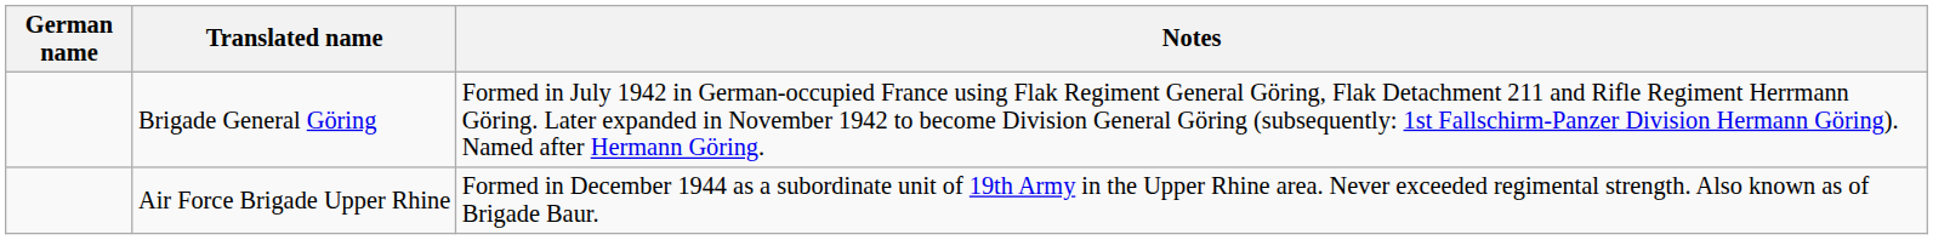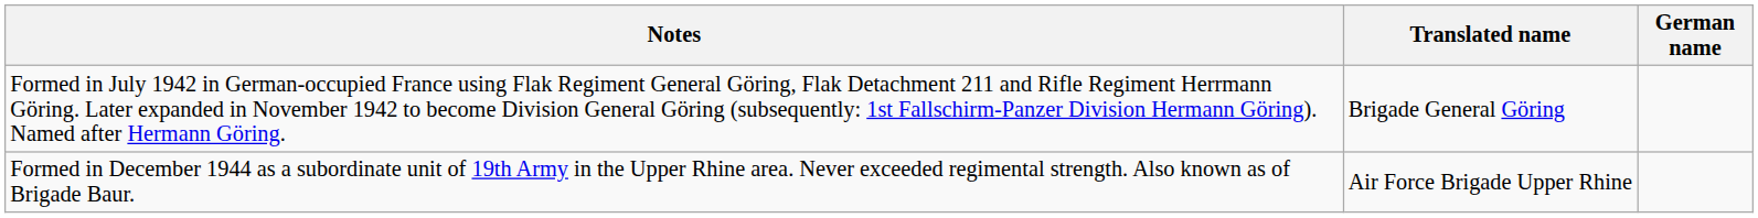columns swapped: German name <-> Notes
